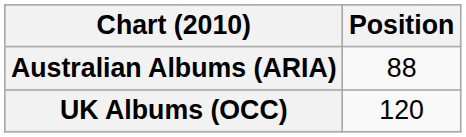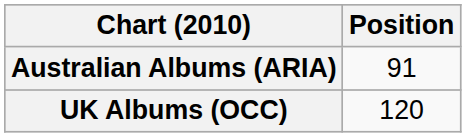Australian Albums (ARIA) | Position: 88 -> 91
